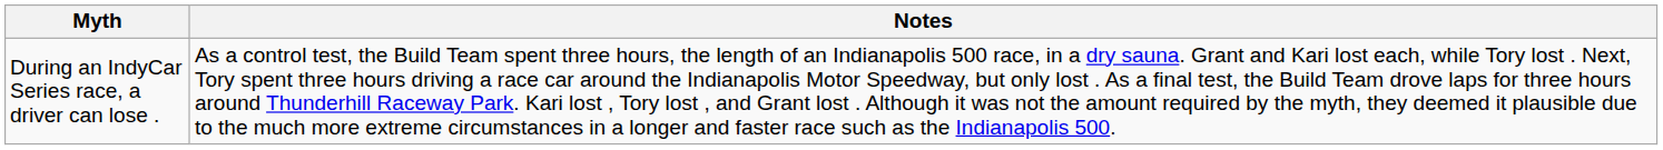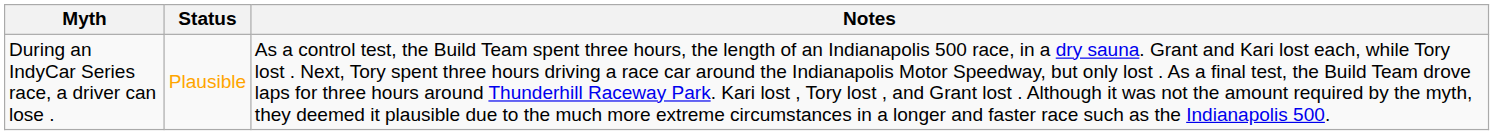+ column: Status | Plausible
